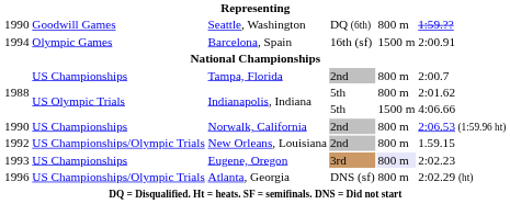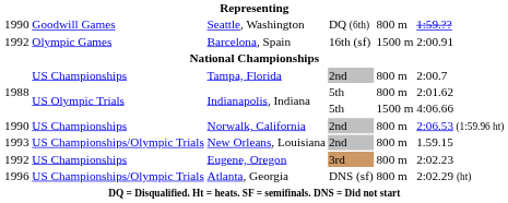Barcelona, Spain | column 1: 1994 -> 1992
New Orleans, Louisiana | column 1: 1992 -> 1993
Eugene, Oregon | column 1: 1993 -> 1992
Eugene, Oregon | column 5: lavender background -> no background
